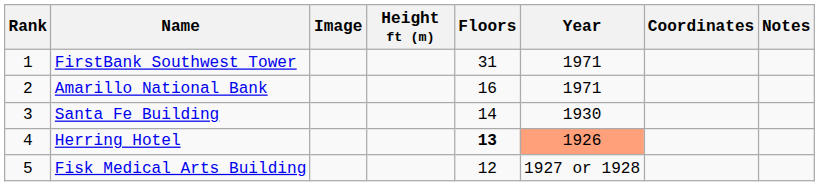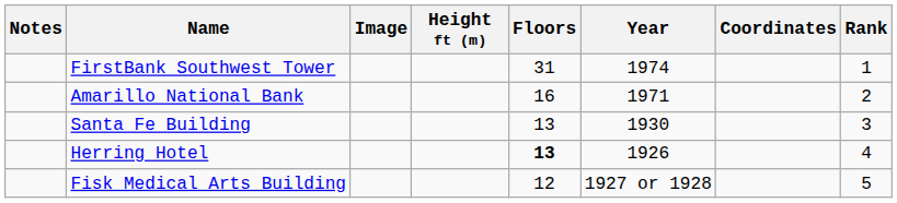columns swapped: Rank <-> Notes
FirstBank Southwest Tower | Year: 1971 -> 1974
Santa Fe Building | Floors: 14 -> 13
Herring Hotel | Year: lightsalmon background -> no background
